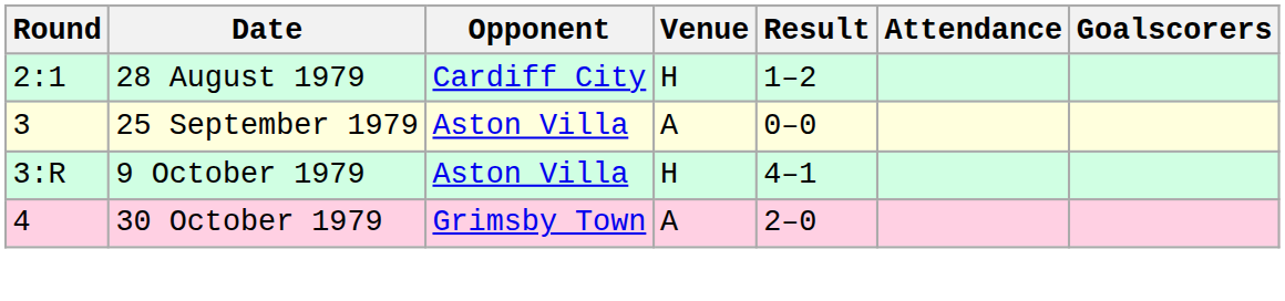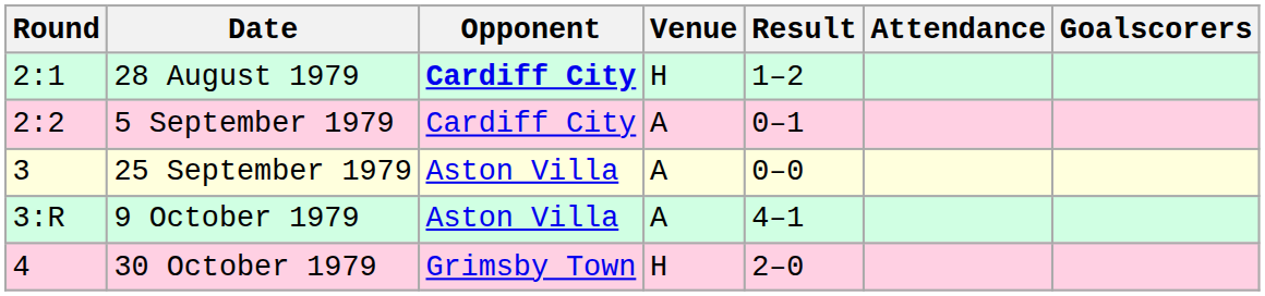28 August 1979 | Opponent: normal -> bold
+ row: 2:2 | 5 September 1979 | Cardiff City | A | 0–1
9 October 1979 | Venue: H -> A
30 October 1979 | Venue: A -> H
